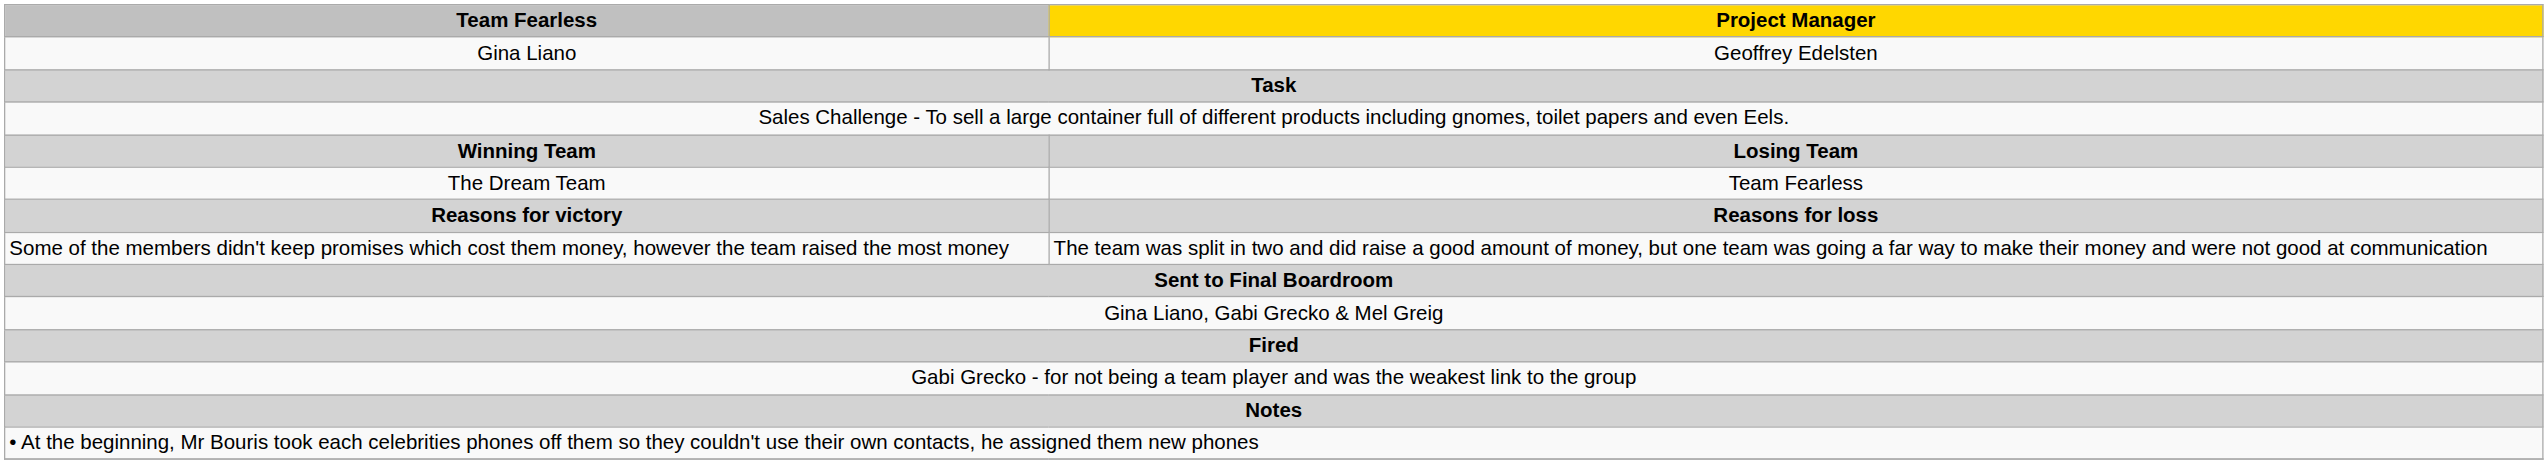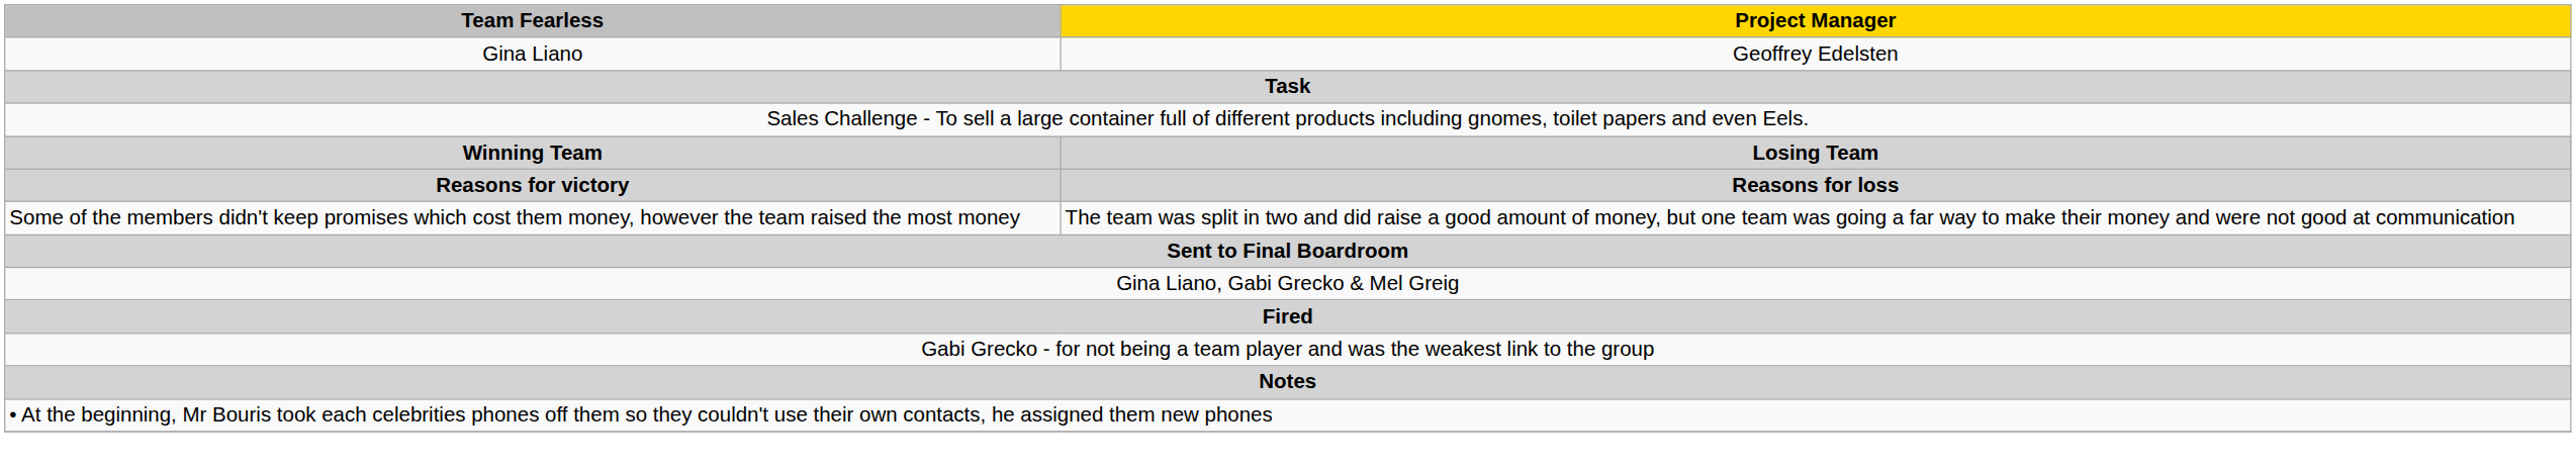- row: The Dream Team | Team Fearless
